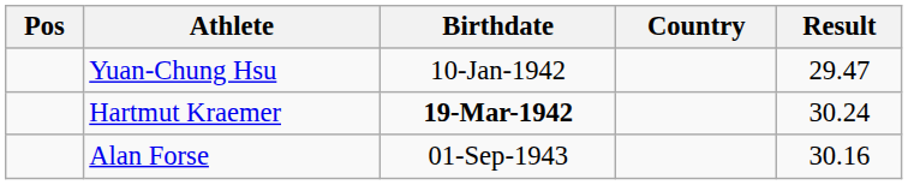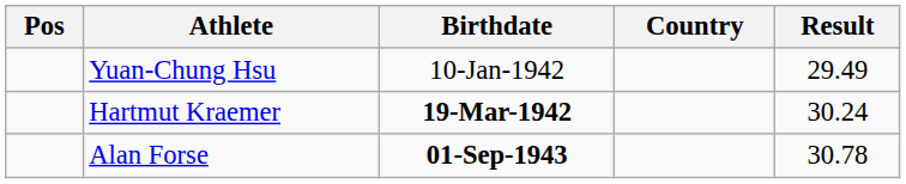Yuan-Chung Hsu | Result: 29.47 -> 29.49
Alan Forse | Birthdate: normal -> bold
Alan Forse | Result: 30.16 -> 30.78
